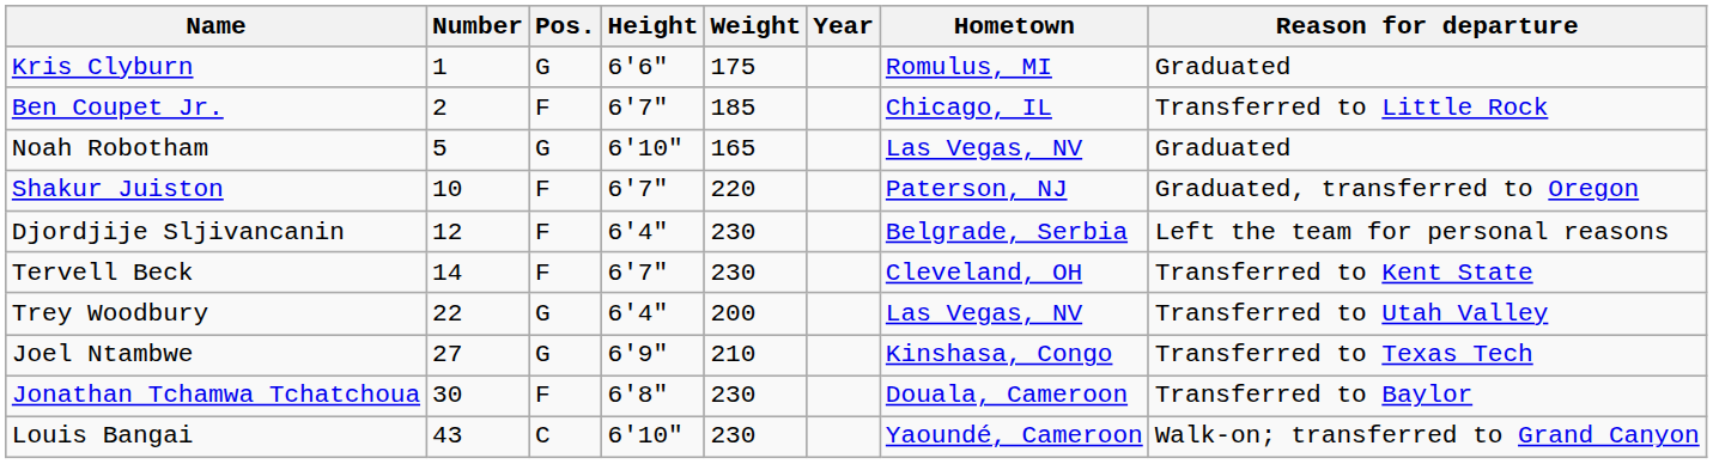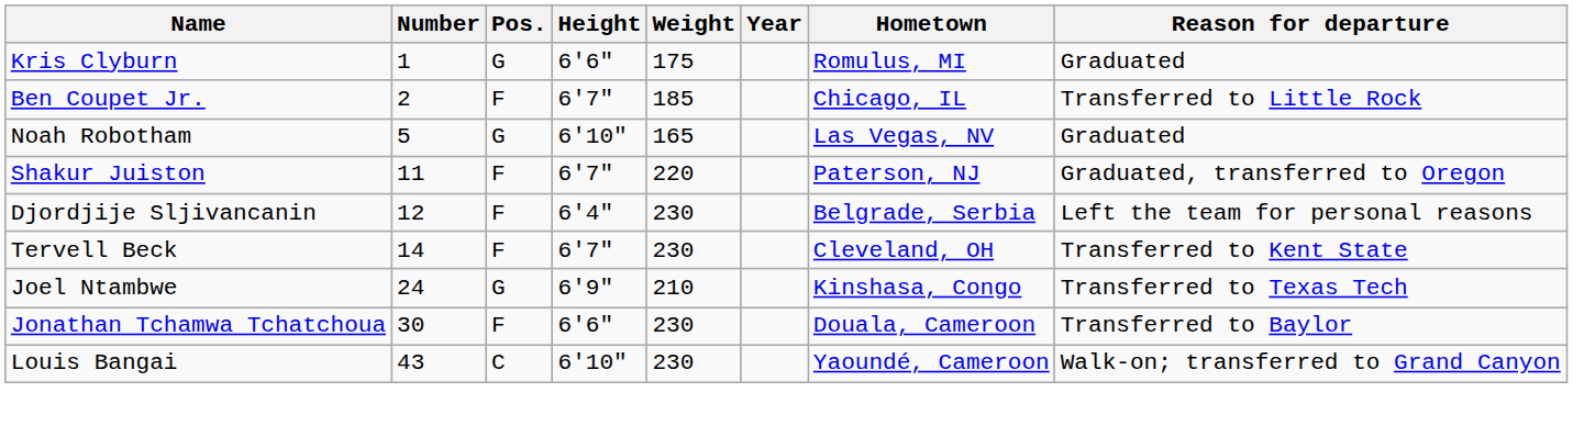Shakur Juiston | Number: 10 -> 11
- row: Trey Woodbury | 22 | G | 6'4" | 200 | Las Vegas, NV | Transferred to Utah Valley
Joel Ntambwe | Number: 27 -> 24
Jonathan Tchamwa Tchatchoua | Height: 6'8" -> 6'6"
